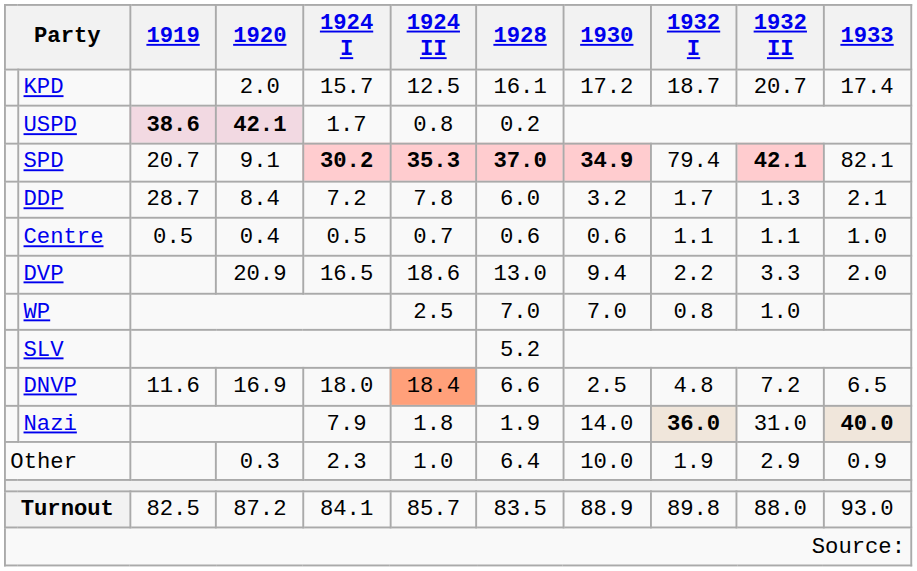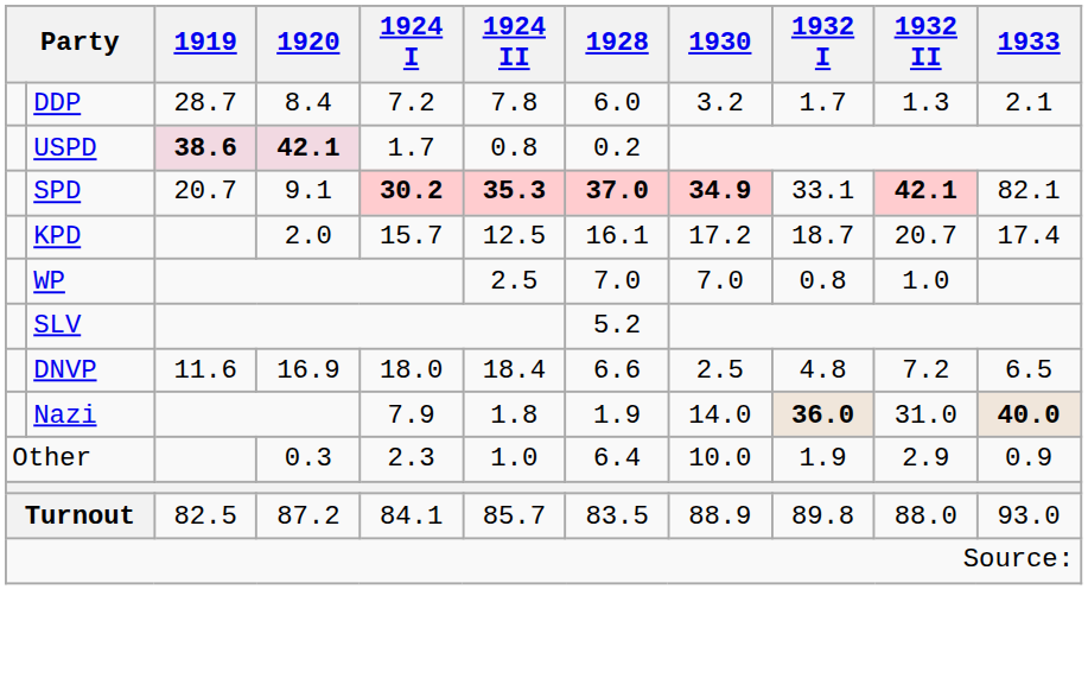rows swapped: KPD <-> DDP
SPD | 1932 I: 79.4 -> 33.1
- row: Centre | 0.5 | 0.4 | 0.5 | 0.7 | 0.6 | 0.6 | 1.1 | 1.1 | 1.0
- row: DVP | 20.9 | 16.5 | 18.6 | 13.0 | 9.4 | 2.2 | 3.3 | 2.0
DNVP | 1924 II: lightsalmon background -> no background
